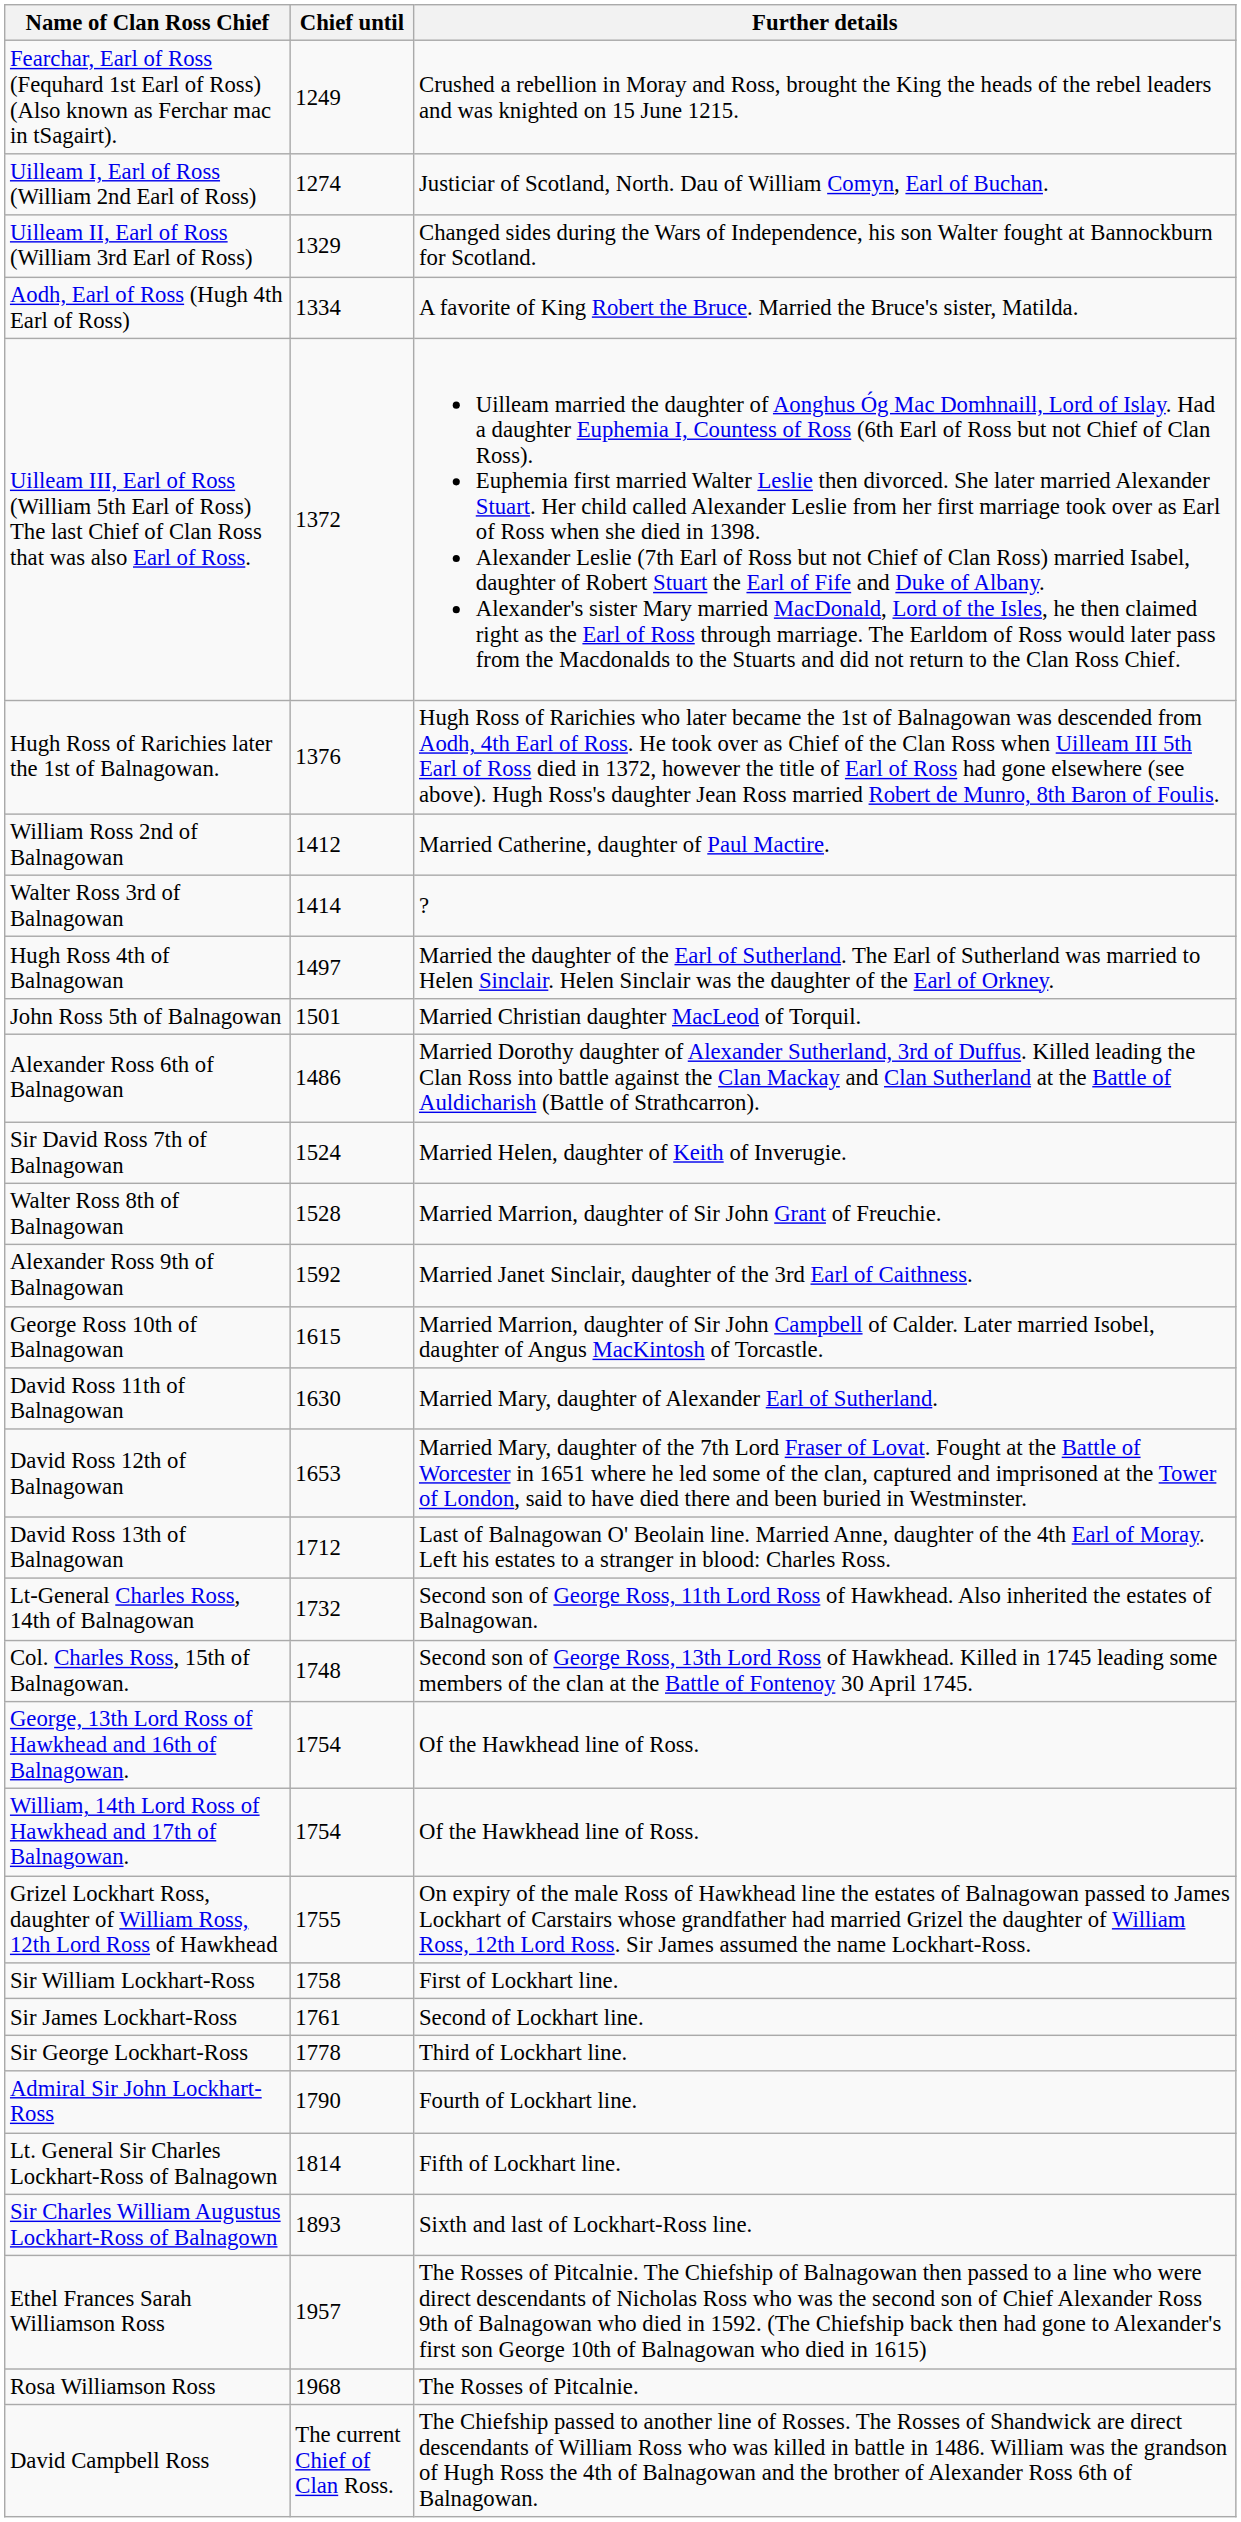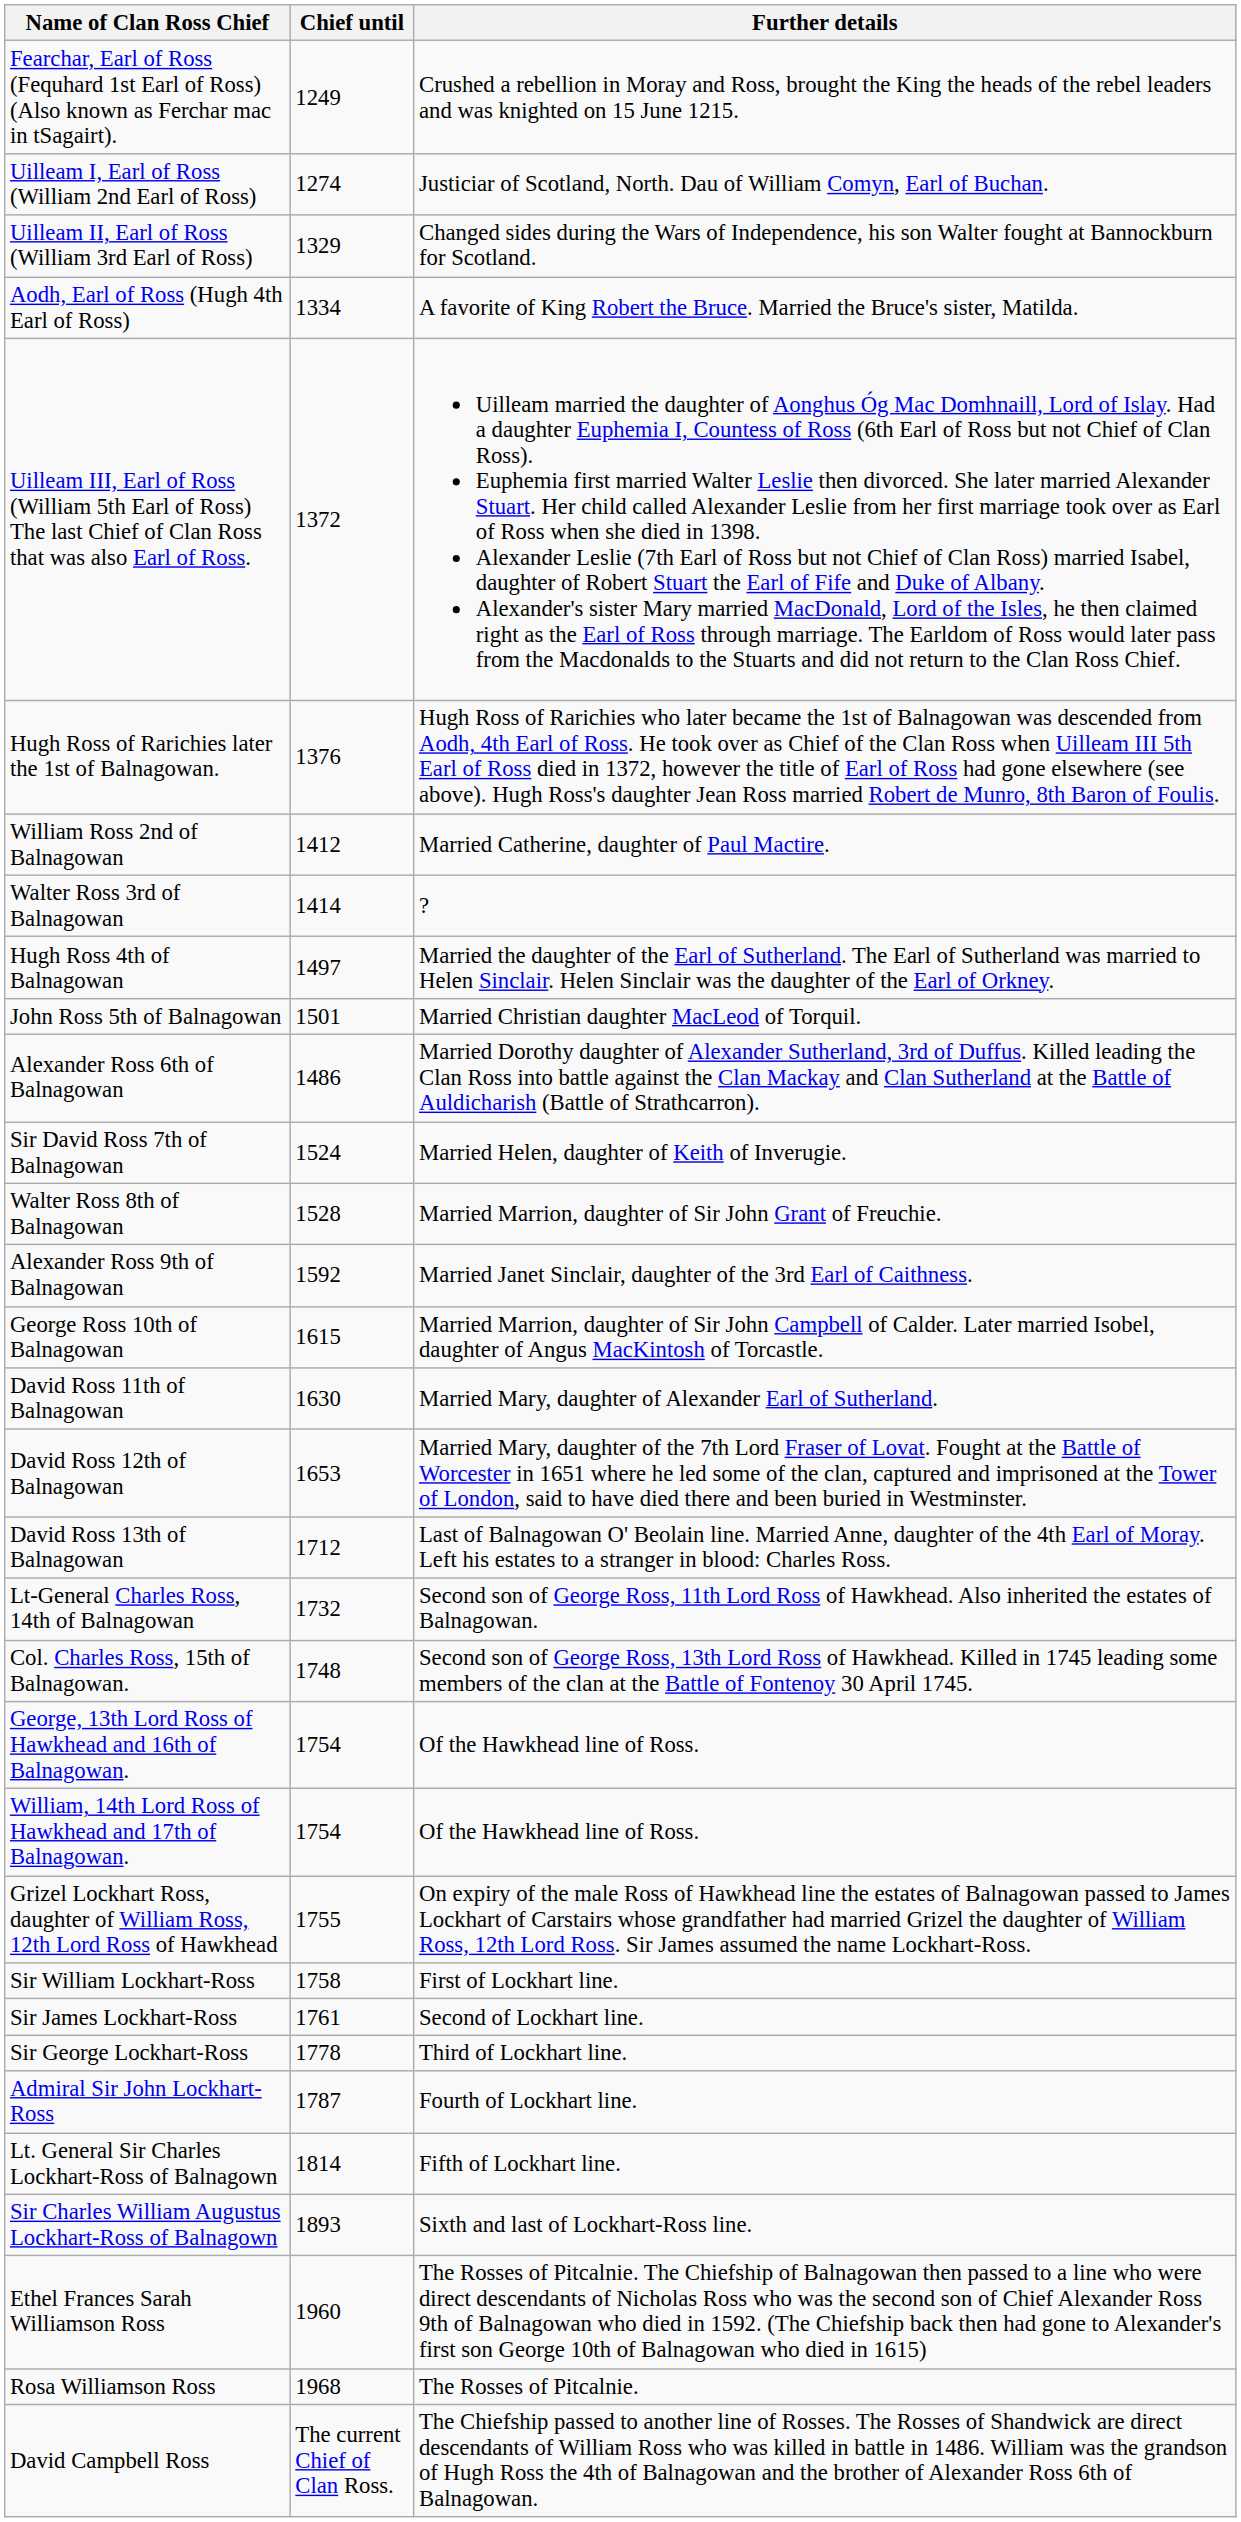Admiral Sir John Lockhart-Ross | Chief until: 1790 -> 1787
Ethel Frances Sarah Williamson Ross | Chief until: 1957 -> 1960
